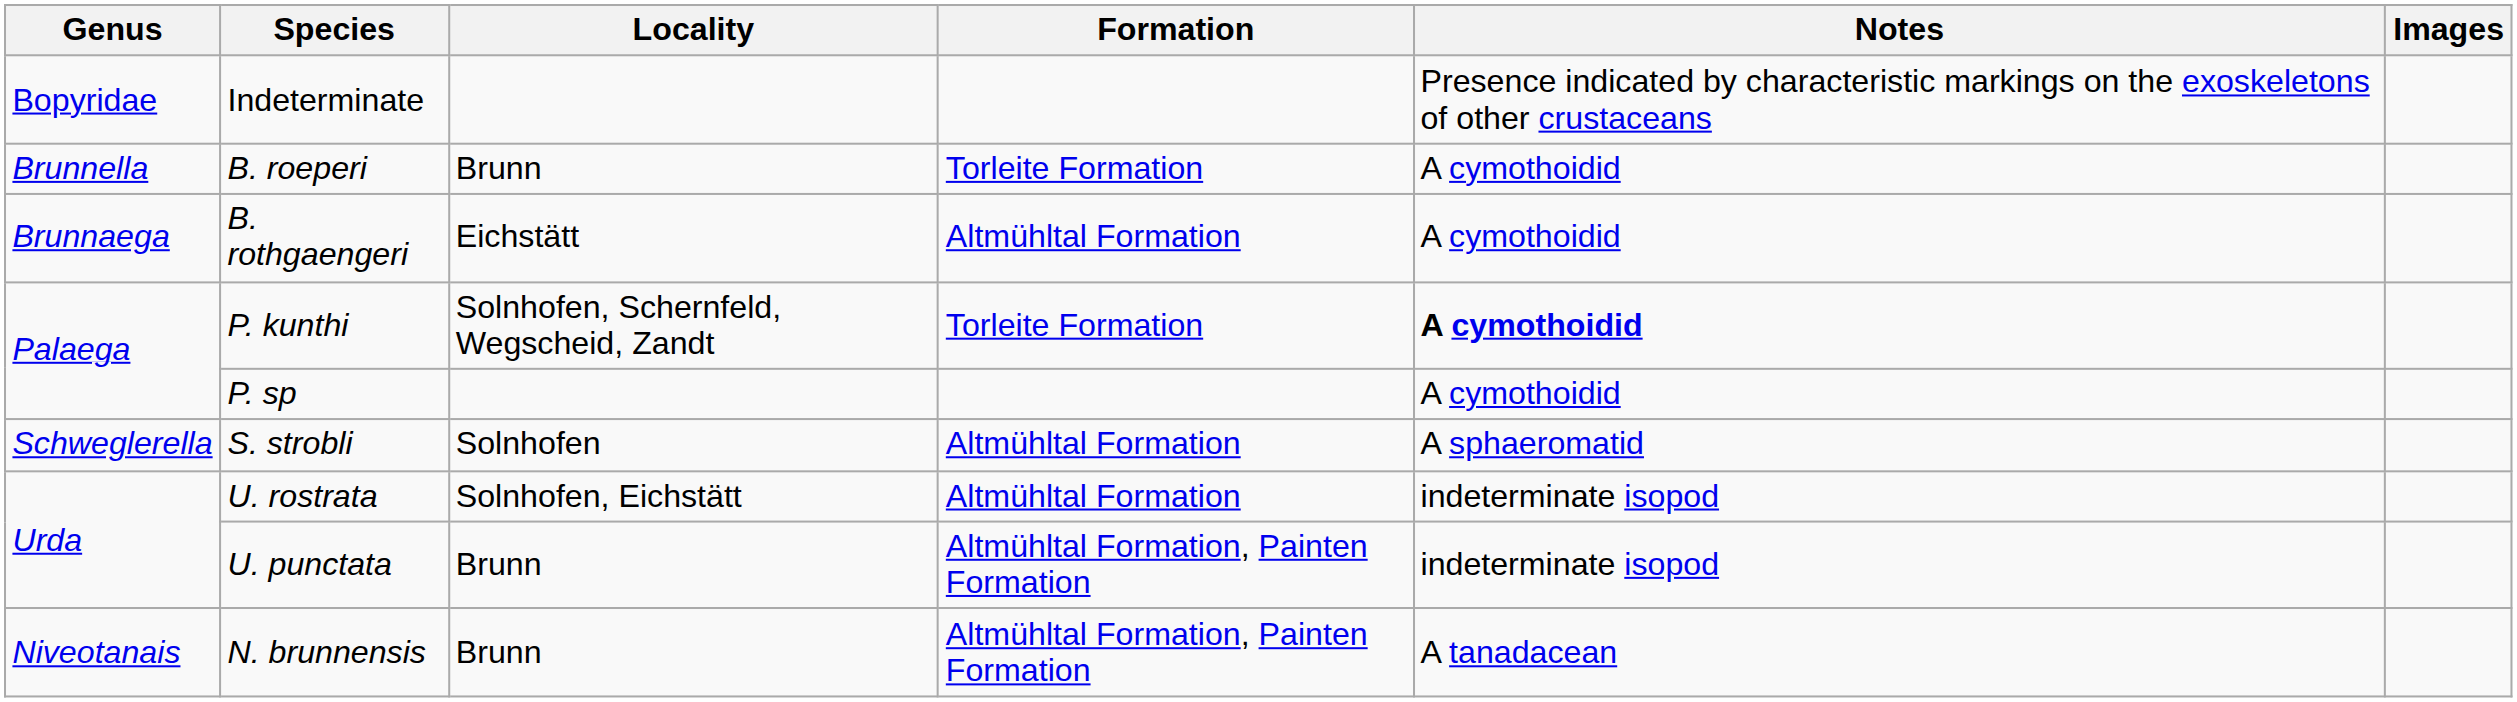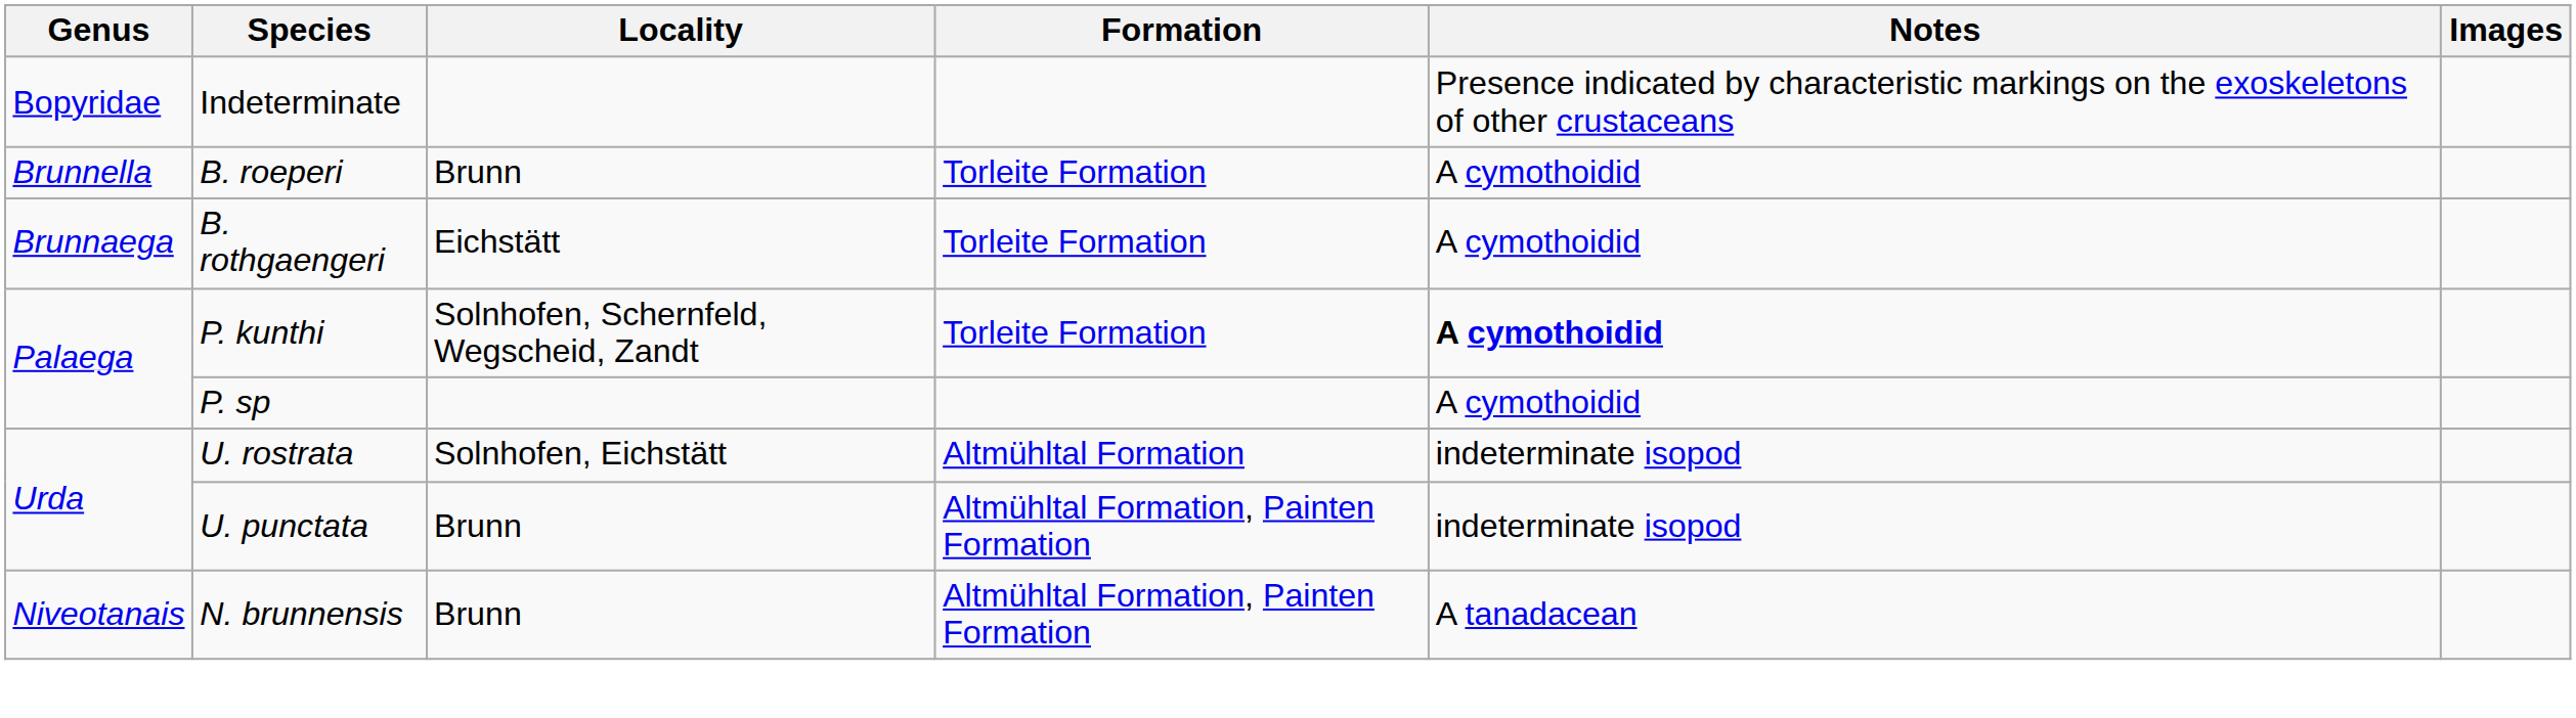B. rothgaengeri | Formation: Altmühltal Formation -> Torleite Formation
- row: Schweglerella | S. strobli | Solnhofen | Altmühltal Formation | A sphaeromatid
